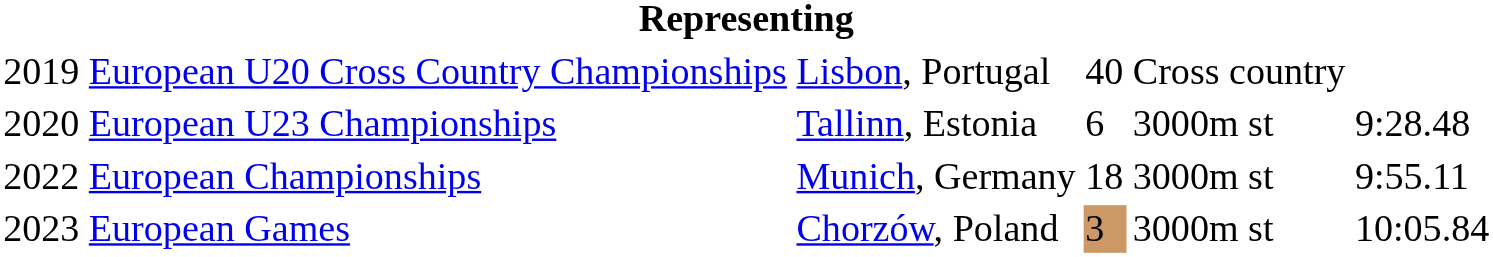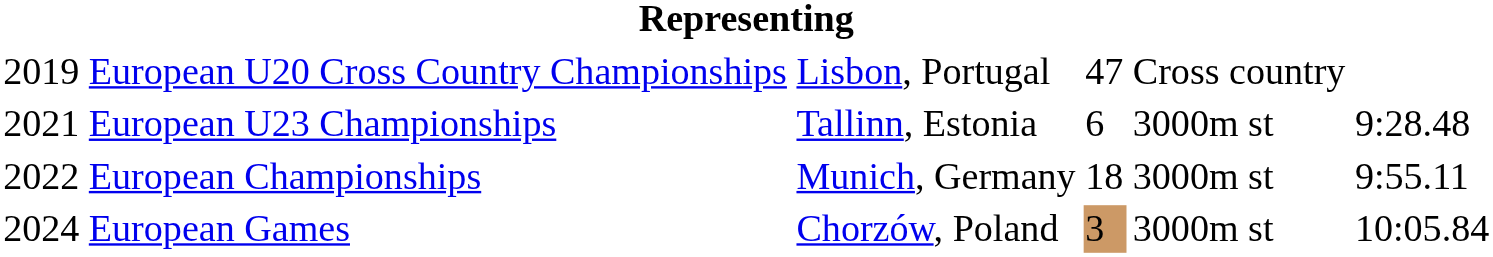European U20 Cross Country Championships | column 4: 40 -> 47
European U23 Championships | column 1: 2020 -> 2021
European Games | column 1: 2023 -> 2024
